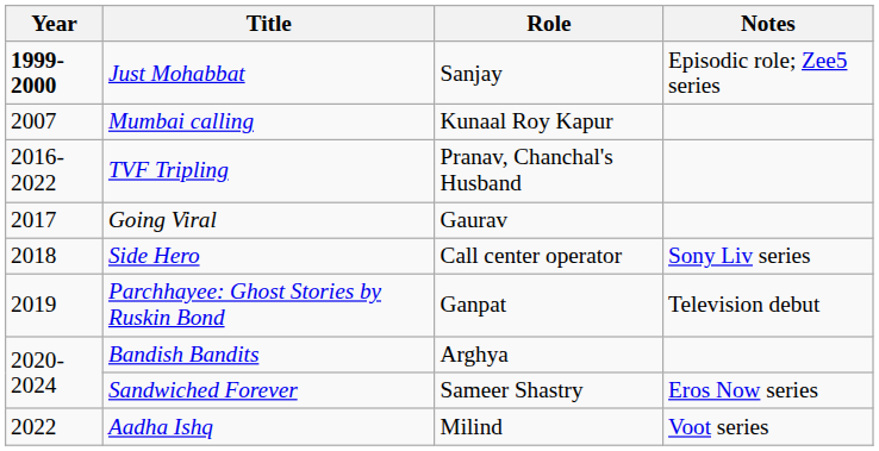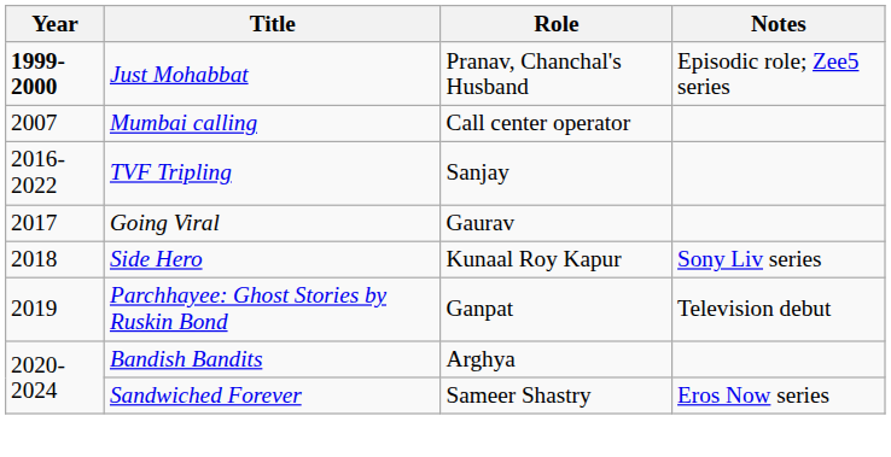Just Mohabbat | Role: Sanjay -> Pranav, Chanchal's Husband
Mumbai calling | Role: Kunaal Roy Kapur -> Call center operator
TVF Tripling | Role: Pranav, Chanchal's Husband -> Sanjay
Side Hero | Role: Call center operator -> Kunaal Roy Kapur
- row: 2022 | Aadha Ishq | Milind | Voot series
